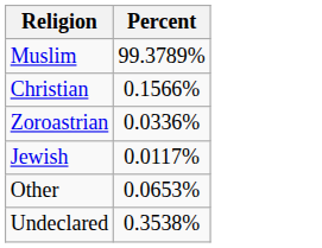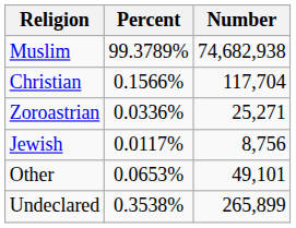+ column: Number | 74,682,938 | 117,704 | 25,271 | 8,756 | 49,101 | 265,899
